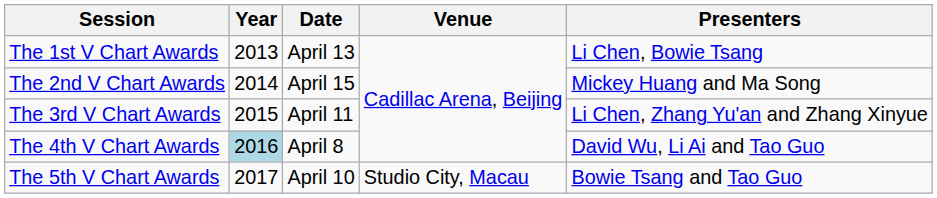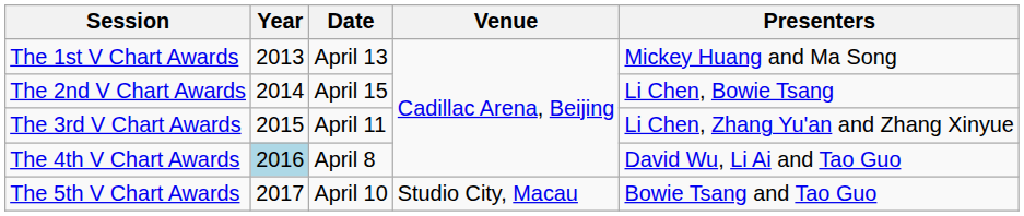The 1st V Chart Awards | Presenters: Li Chen, Bowie Tsang -> Mickey Huang and Ma Song
The 2nd V Chart Awards | Presenters: Mickey Huang and Ma Song -> Li Chen, Bowie Tsang
